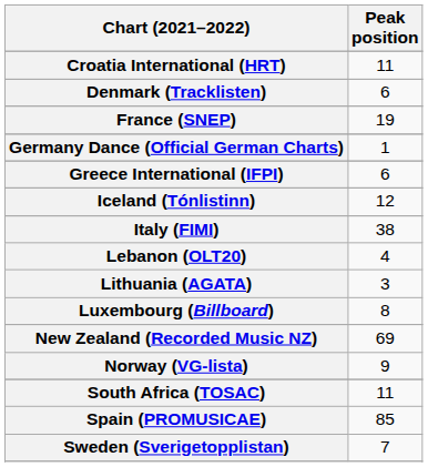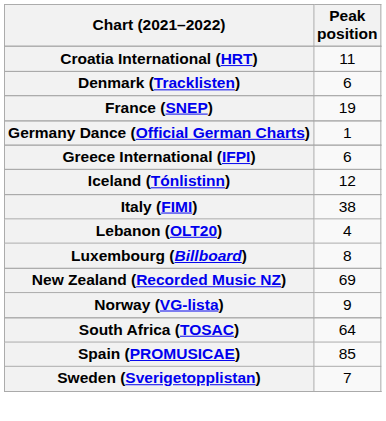- row: Lithuania (AGATA) | 3
South Africa (TOSAC) | Peak position: 11 -> 64
